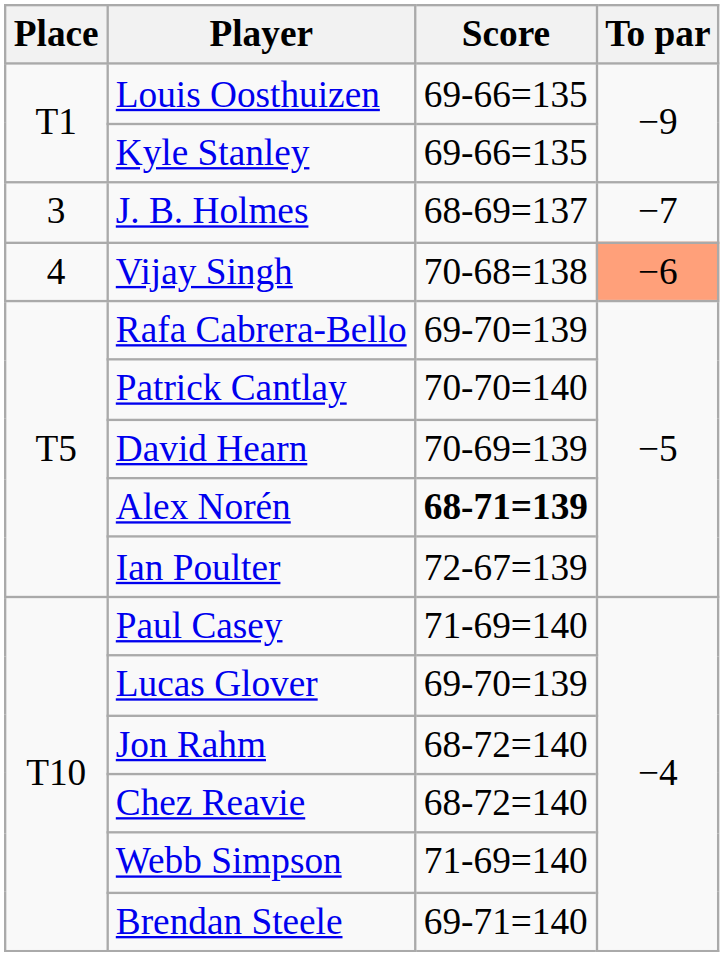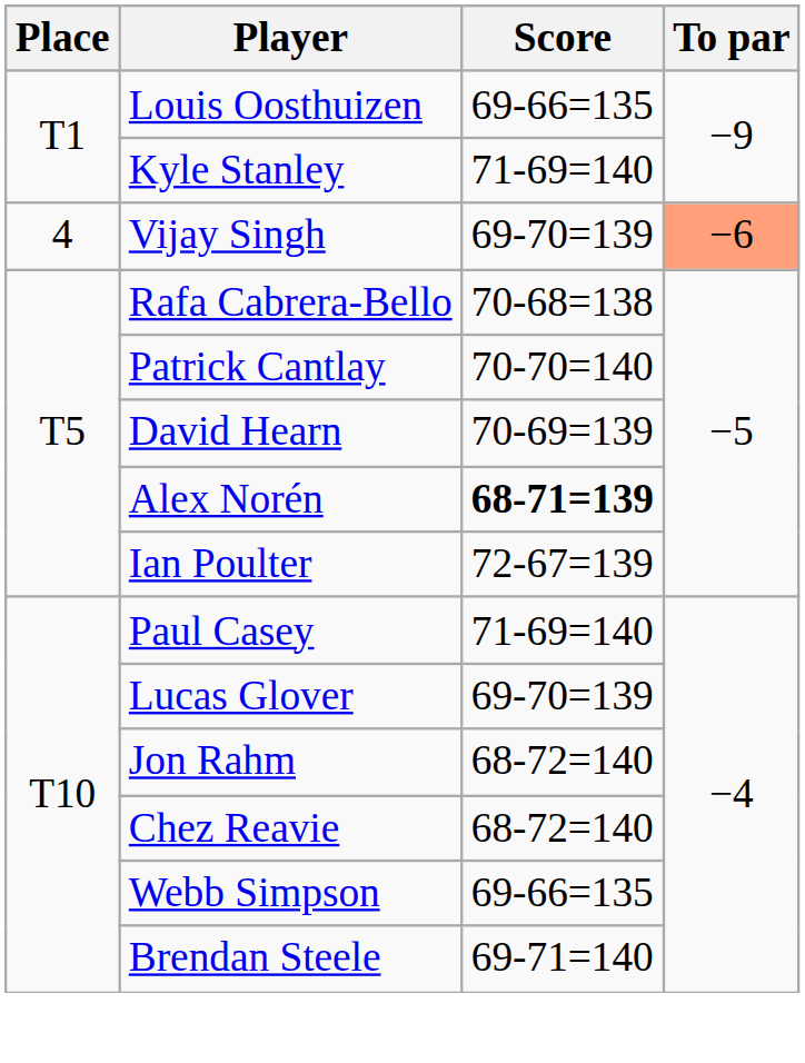Kyle Stanley | Score: 69-66=135 -> 71-69=140
- row: 3 | J. B. Holmes | 68-69=137 | −7
Vijay Singh | Score: 70-68=138 -> 69-70=139
Rafa Cabrera-Bello | Score: 69-70=139 -> 70-68=138
Webb Simpson | Score: 71-69=140 -> 69-66=135
